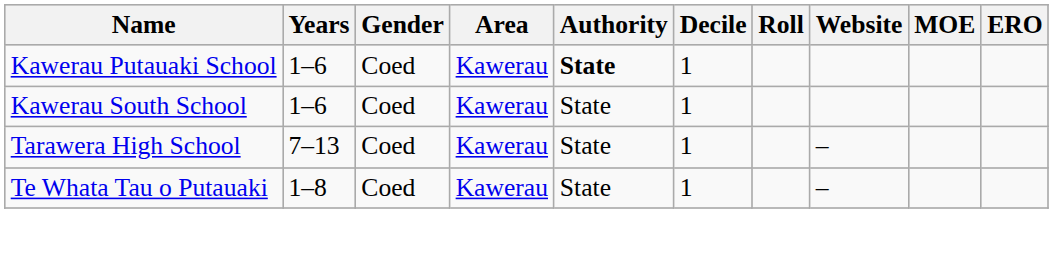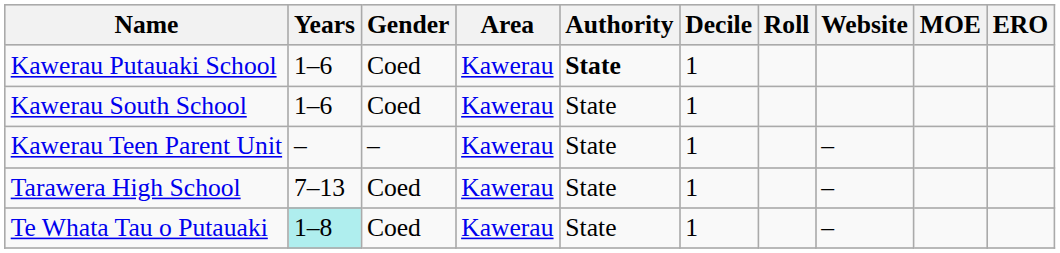+ row: Kawerau Teen Parent Unit | – | – | Kawerau | State | 1 | –
Te Whata Tau o Putauaki | Years: no background -> paleturquoise background
